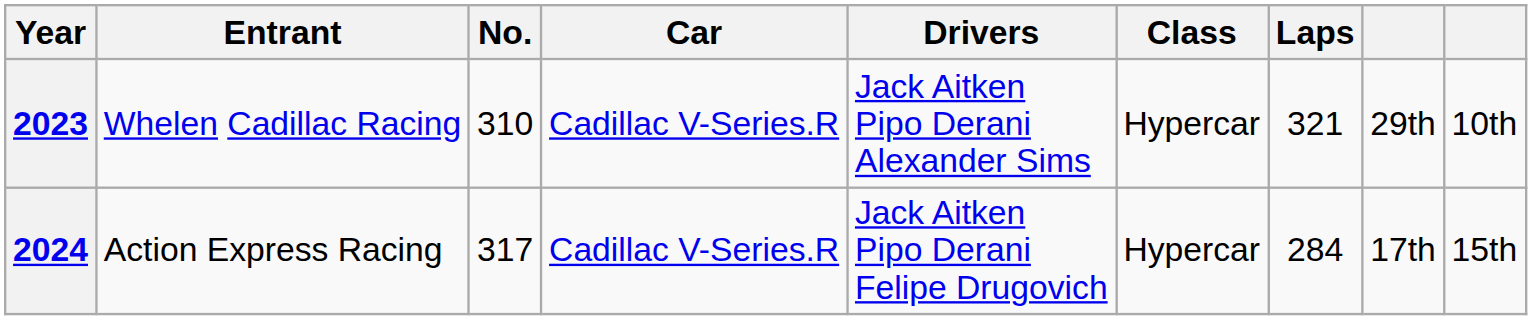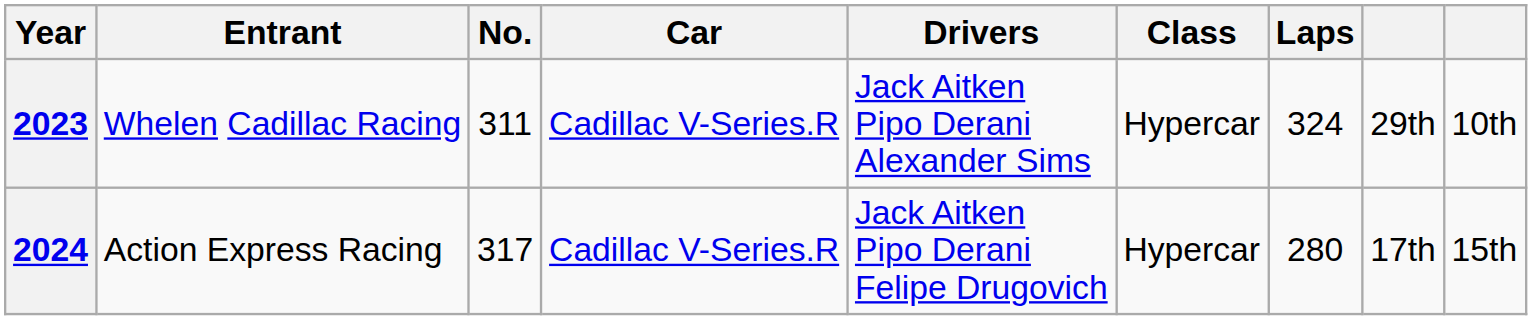2023 | No.: 310 -> 311
2023 | Laps: 321 -> 324
2024 | Laps: 284 -> 280
